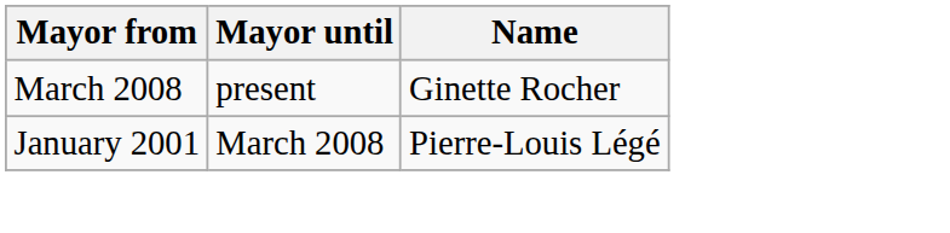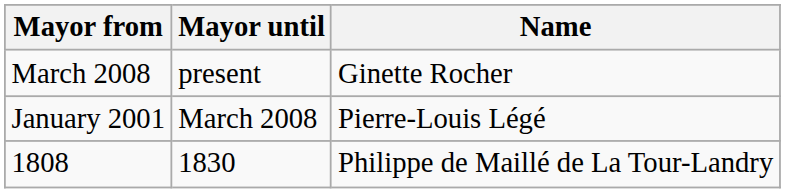+ row: 1808 | 1830 | Philippe de Maillé de La Tour-Landry
